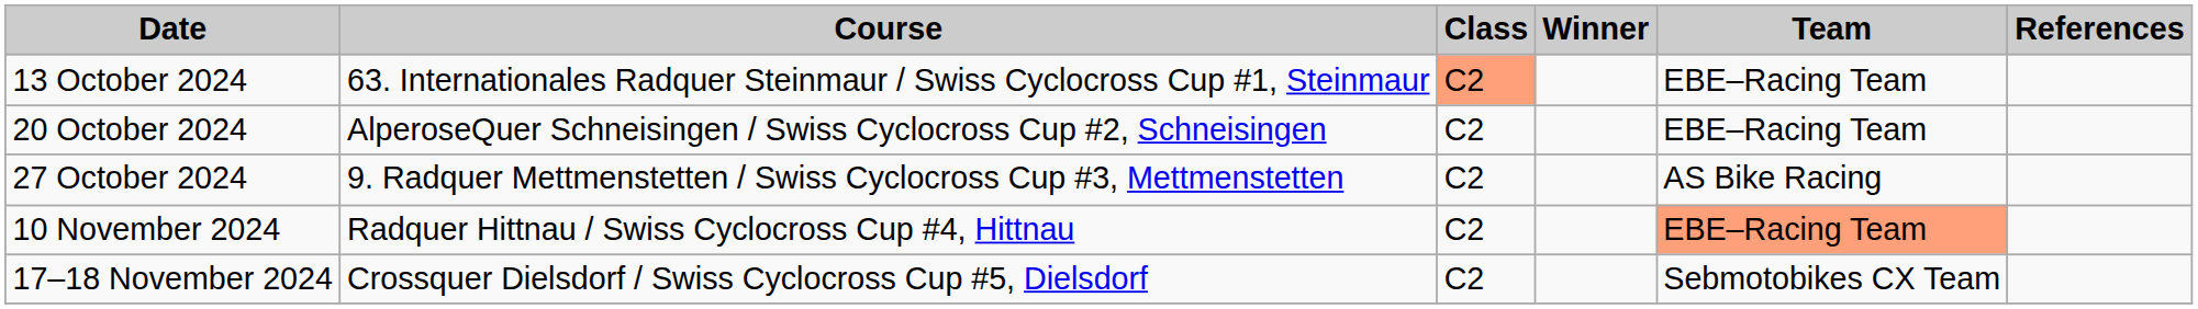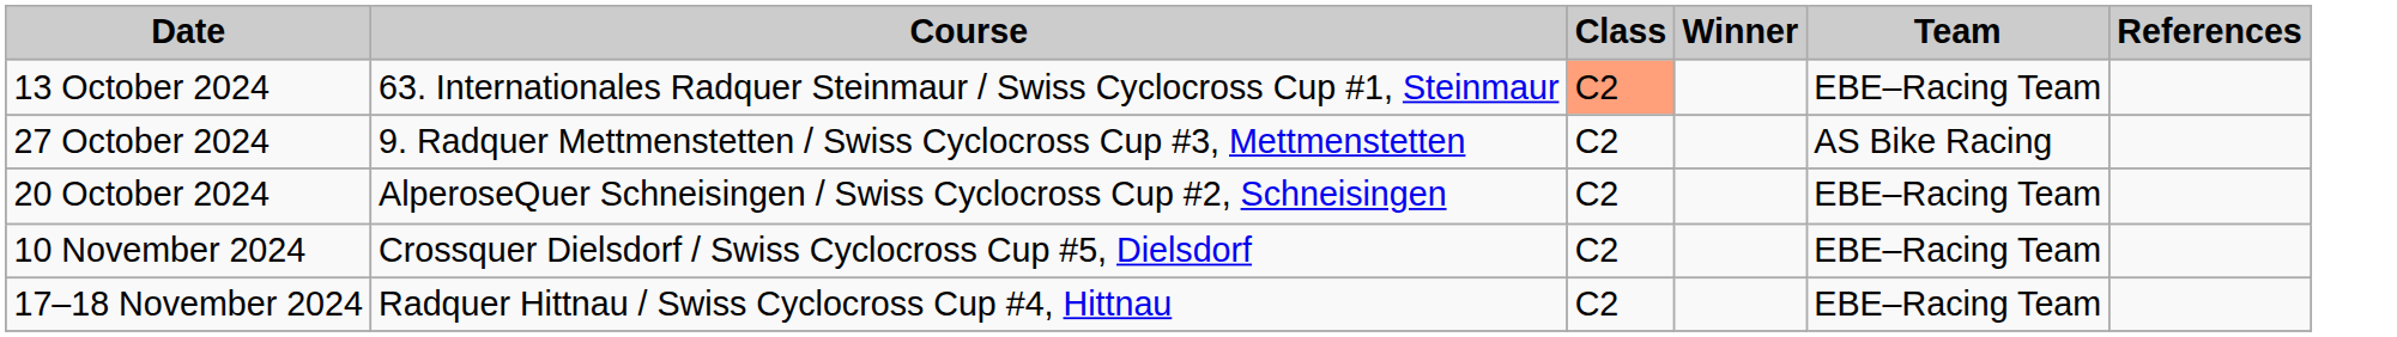rows swapped: 20 October 2024 <-> 27 October 2024
10 November 2024 | Course: Radquer Hittnau / Swiss Cyclocross Cup #4, Hittnau -> Crossquer Dielsdorf / Swiss Cyclocross Cup #5, Dielsdorf
10 November 2024 | Team: lightsalmon background -> no background
17–18 November 2024 | Course: Crossquer Dielsdorf / Swiss Cyclocross Cup #5, Dielsdorf -> Radquer Hittnau / Swiss Cyclocross Cup #4, Hittnau
17–18 November 2024 | Team: Sebmotobikes CX Team -> EBE–Racing Team
